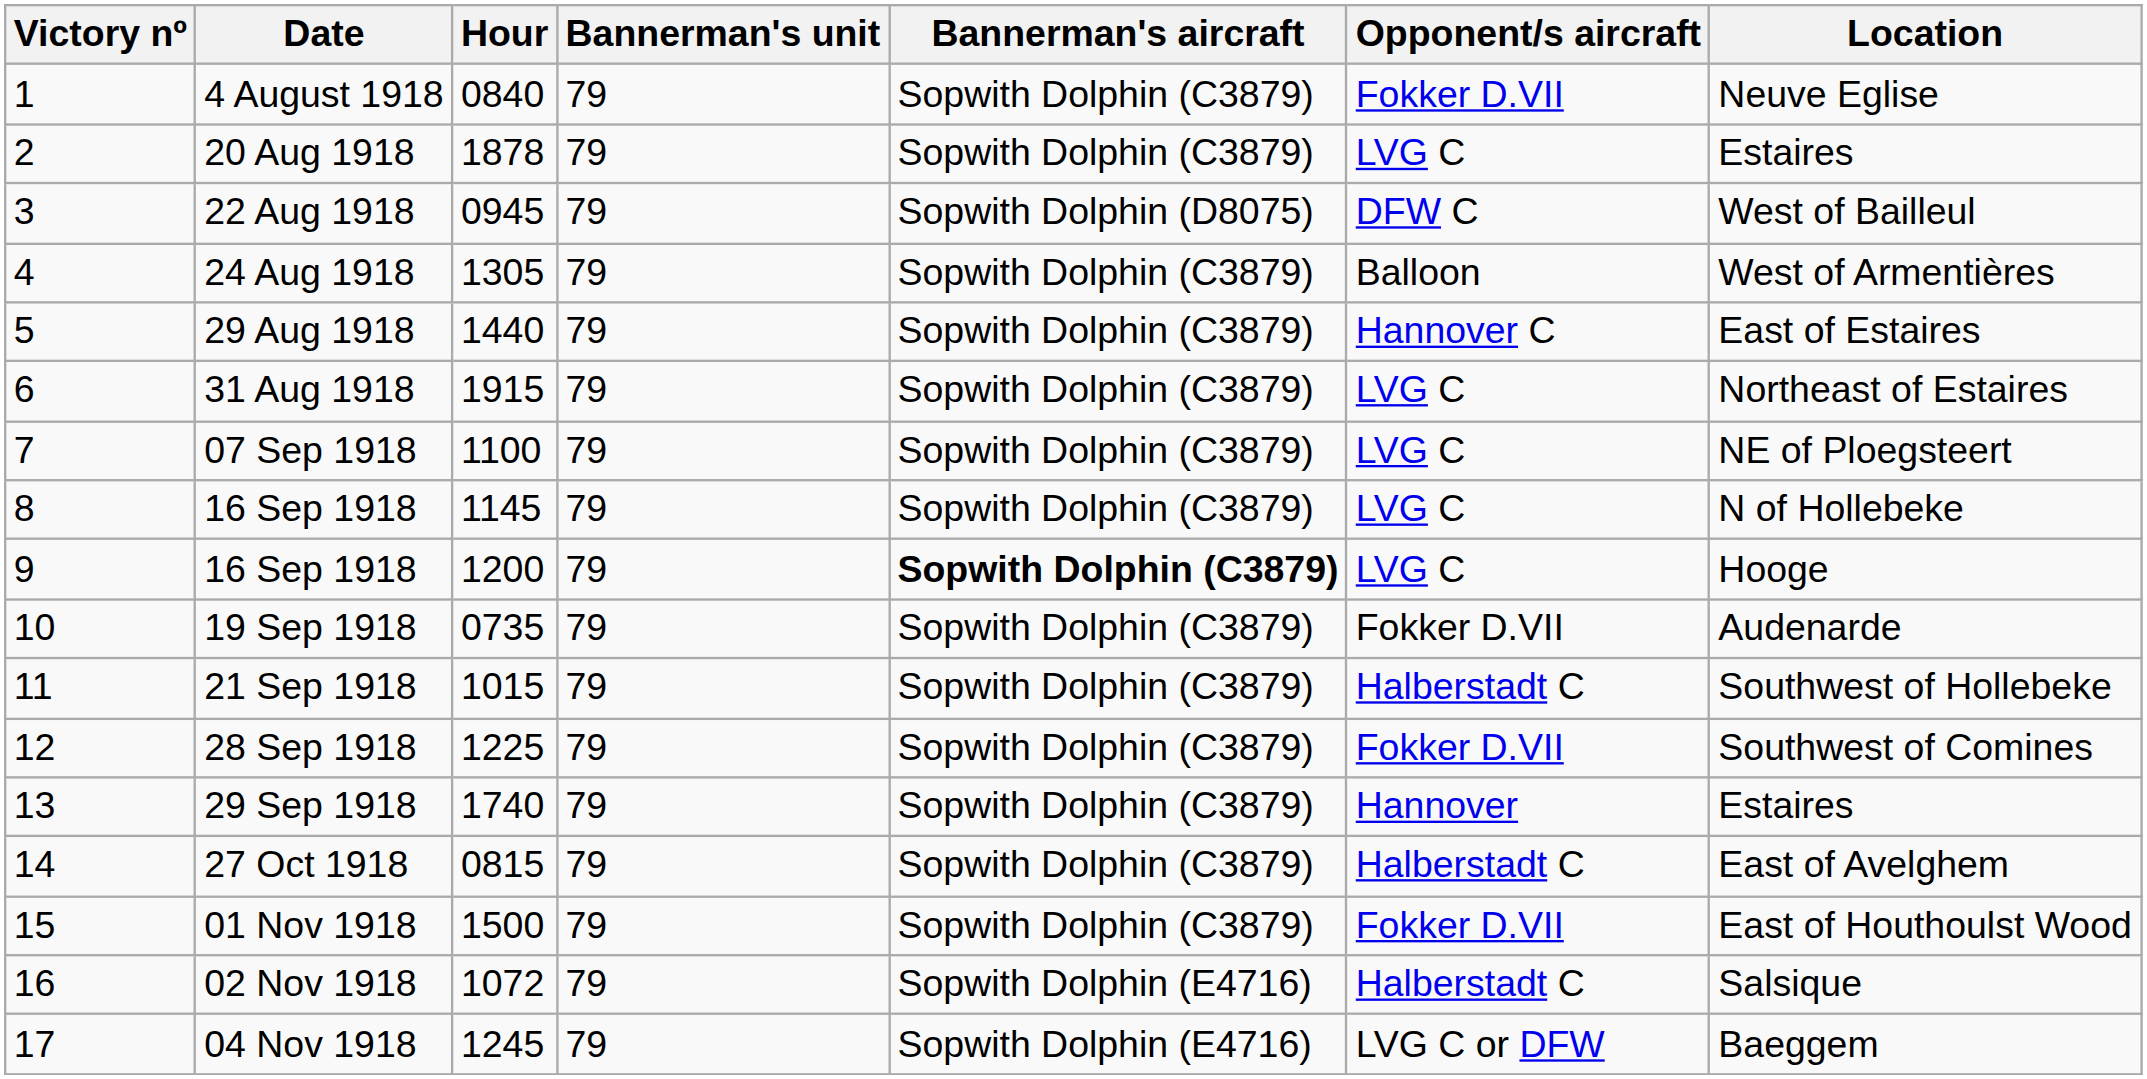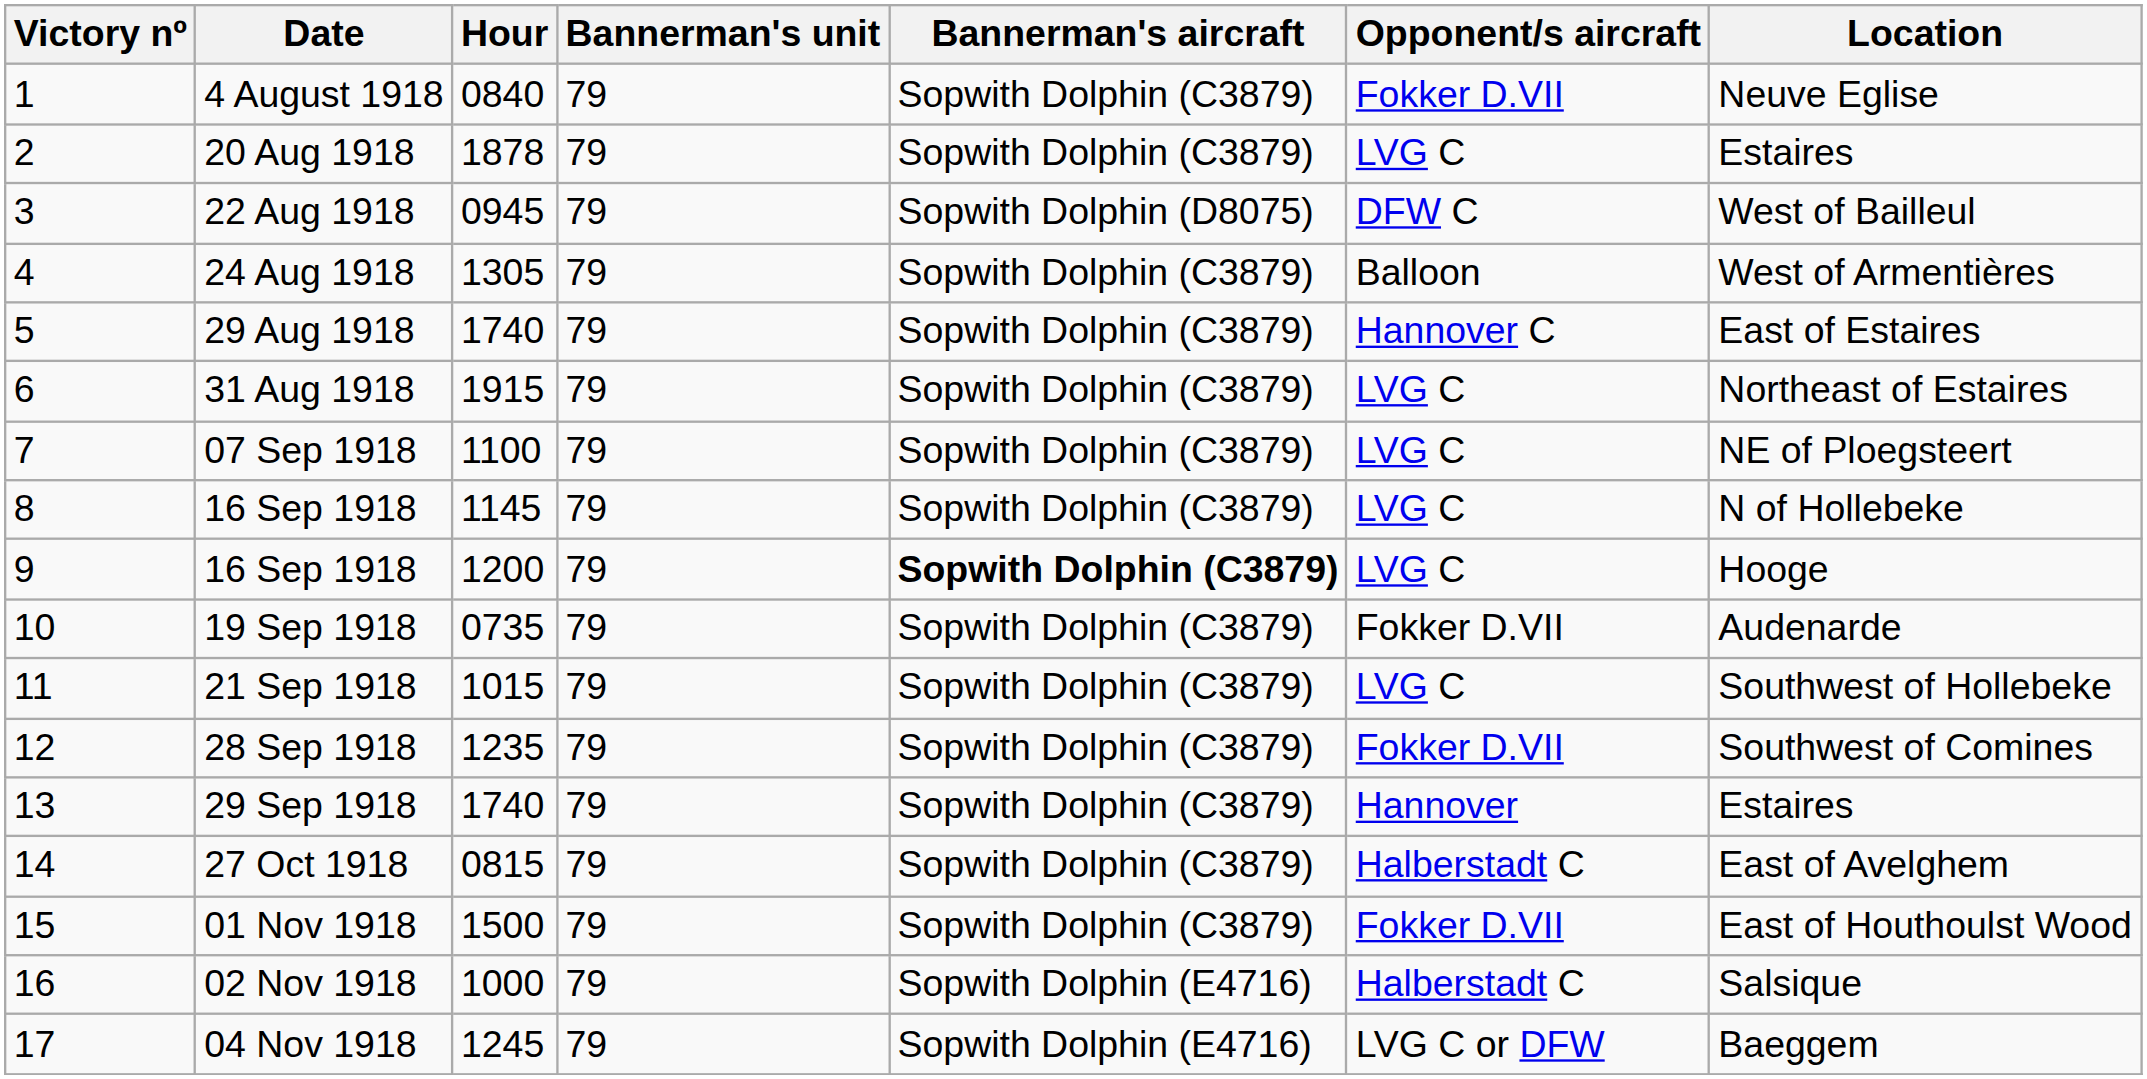29 Aug 1918 | Hour: 1440 -> 1740
21 Sep 1918 | Opponent/s aircraft: Halberstadt C -> LVG C
28 Sep 1918 | Hour: 1225 -> 1235
02 Nov 1918 | Hour: 1072 -> 1000
